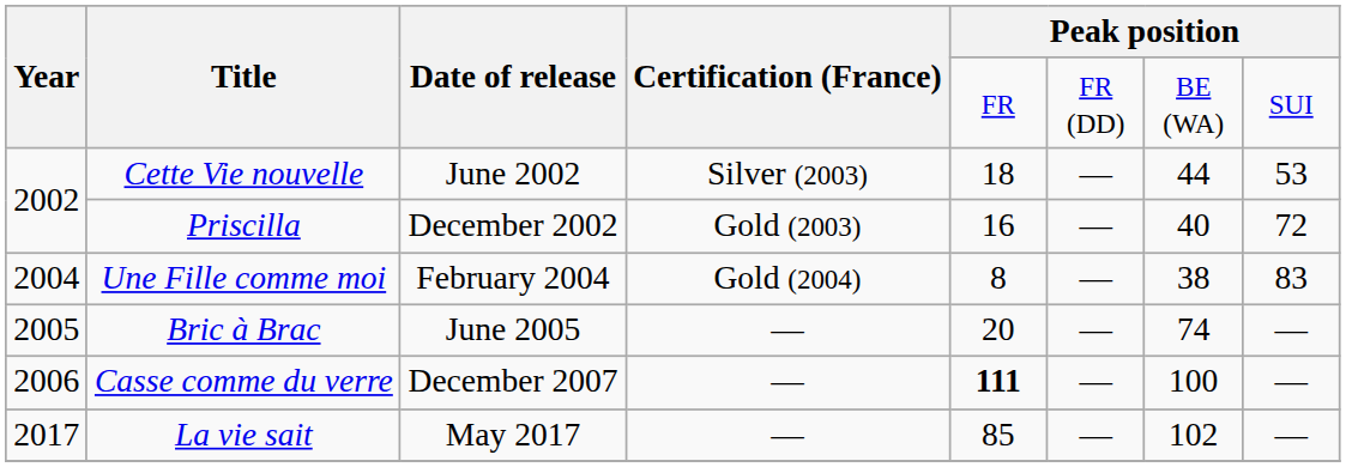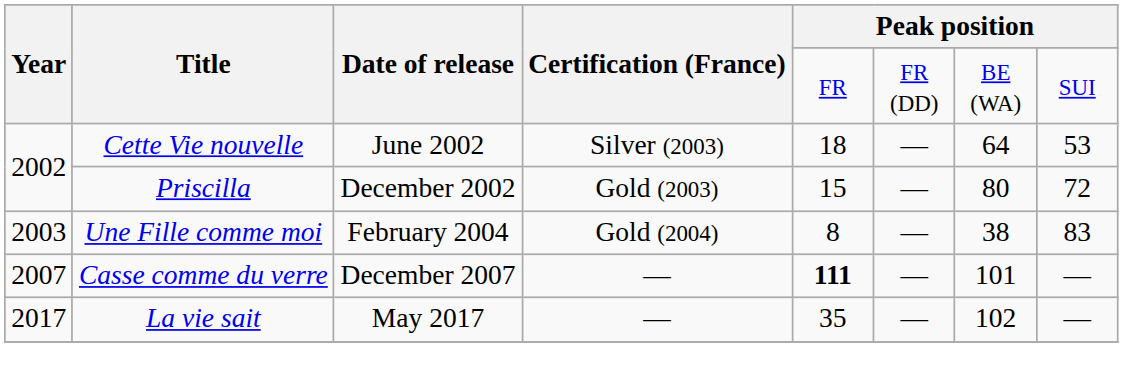Cette Vie nouvelle | column 7: 44 -> 64
Priscilla | column 5: 16 -> 15
Priscilla | column 7: 40 -> 80
Une Fille comme moi | Year: 2004 -> 2003
- row: 2005 | Bric à Brac | June 2005 | — | 20 | — | 74 | —
Casse comme du verre | Year: 2006 -> 2007
Casse comme du verre | column 7: 100 -> 101
La vie sait | column 5: 85 -> 35
